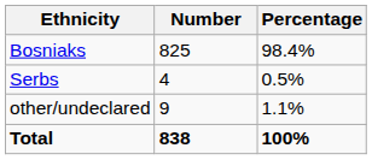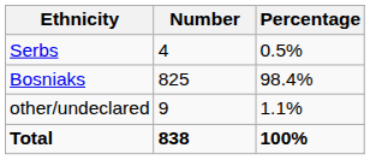rows swapped: Bosniaks <-> Serbs
